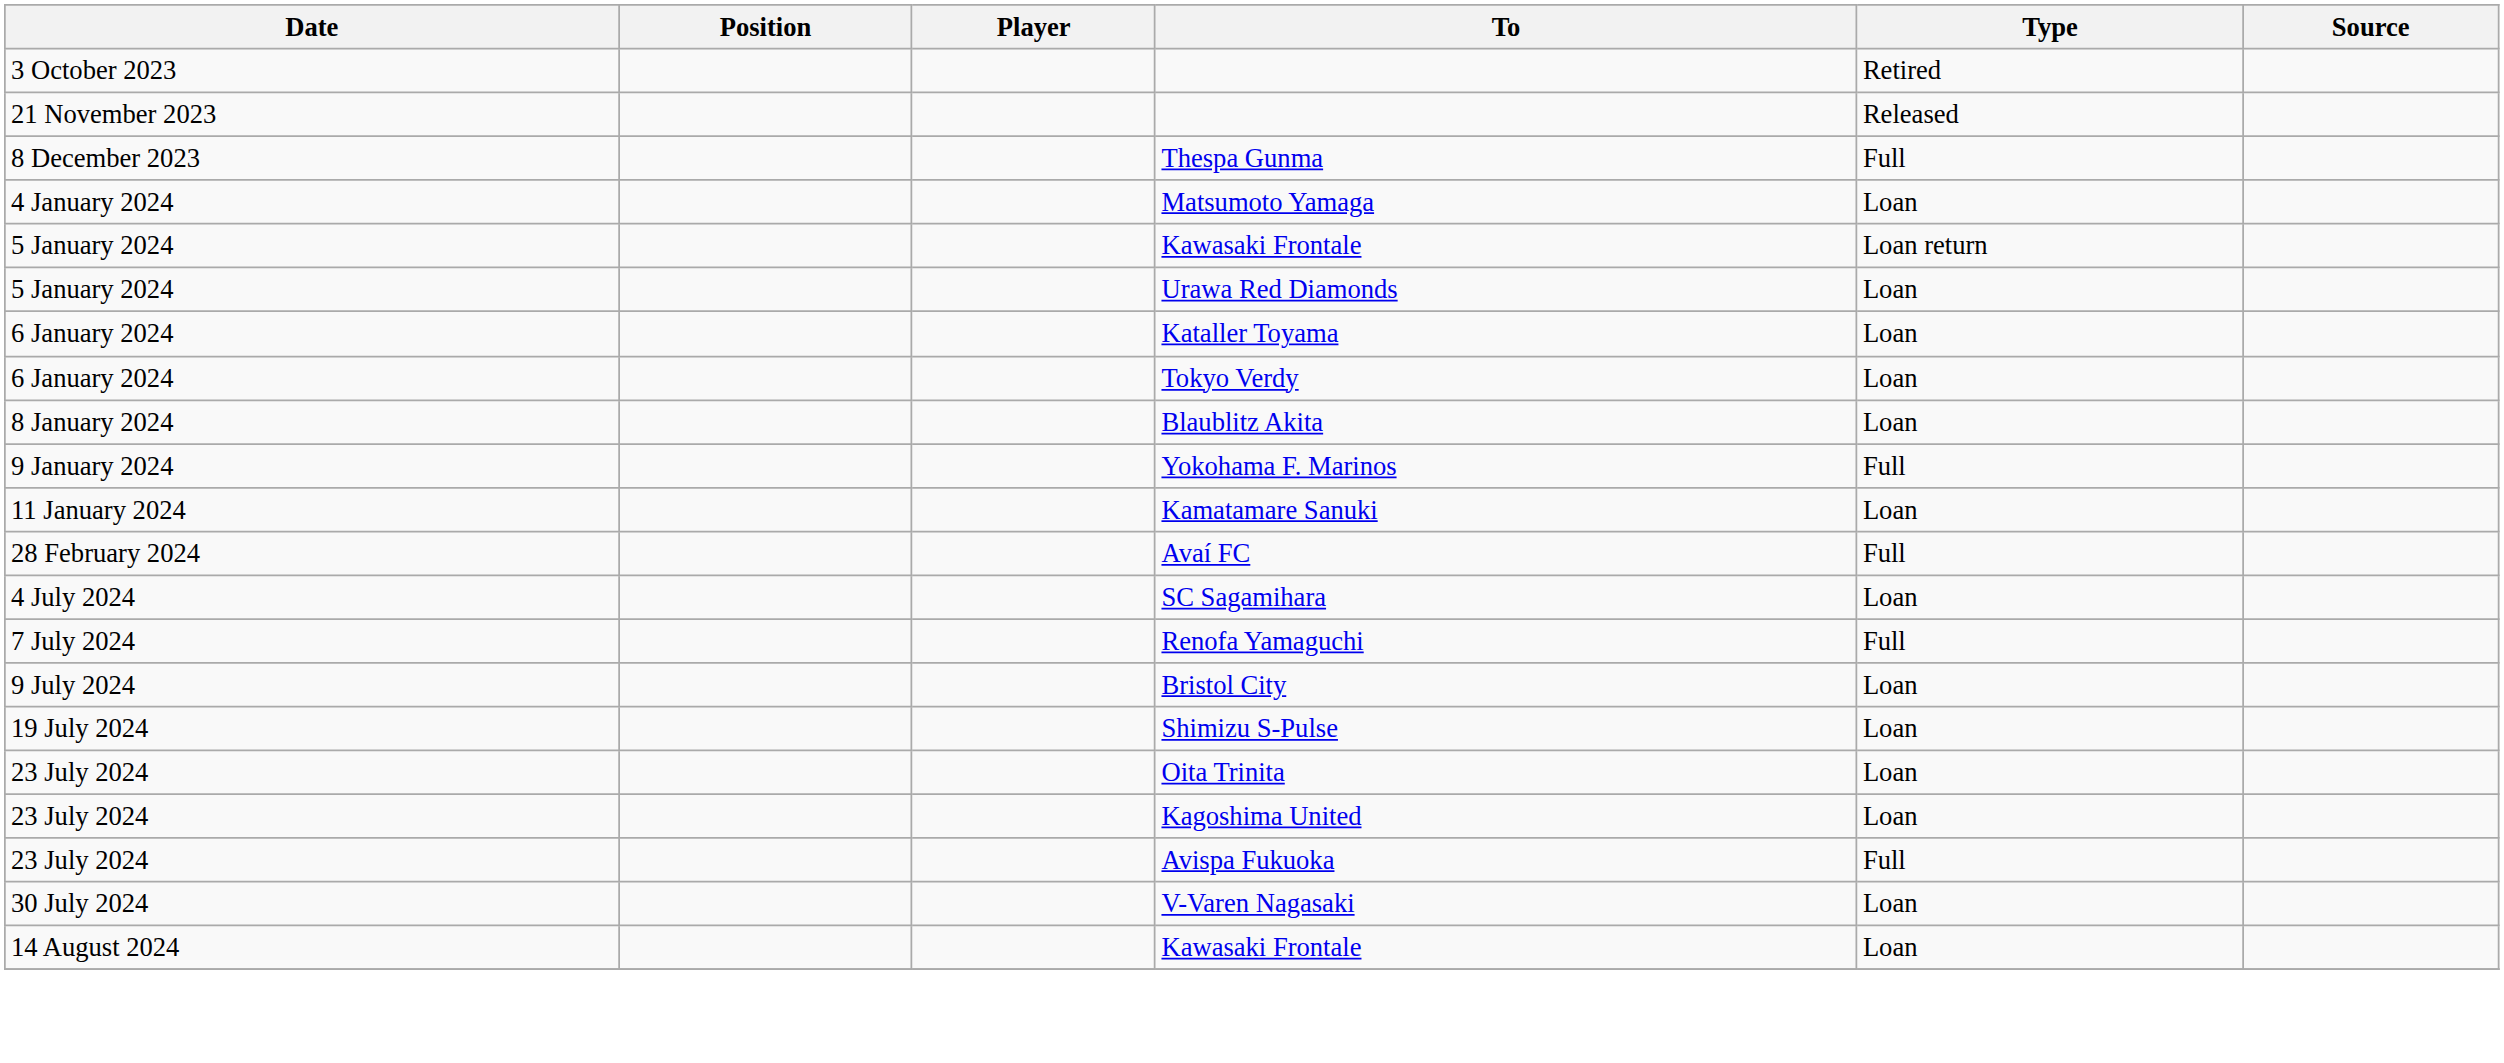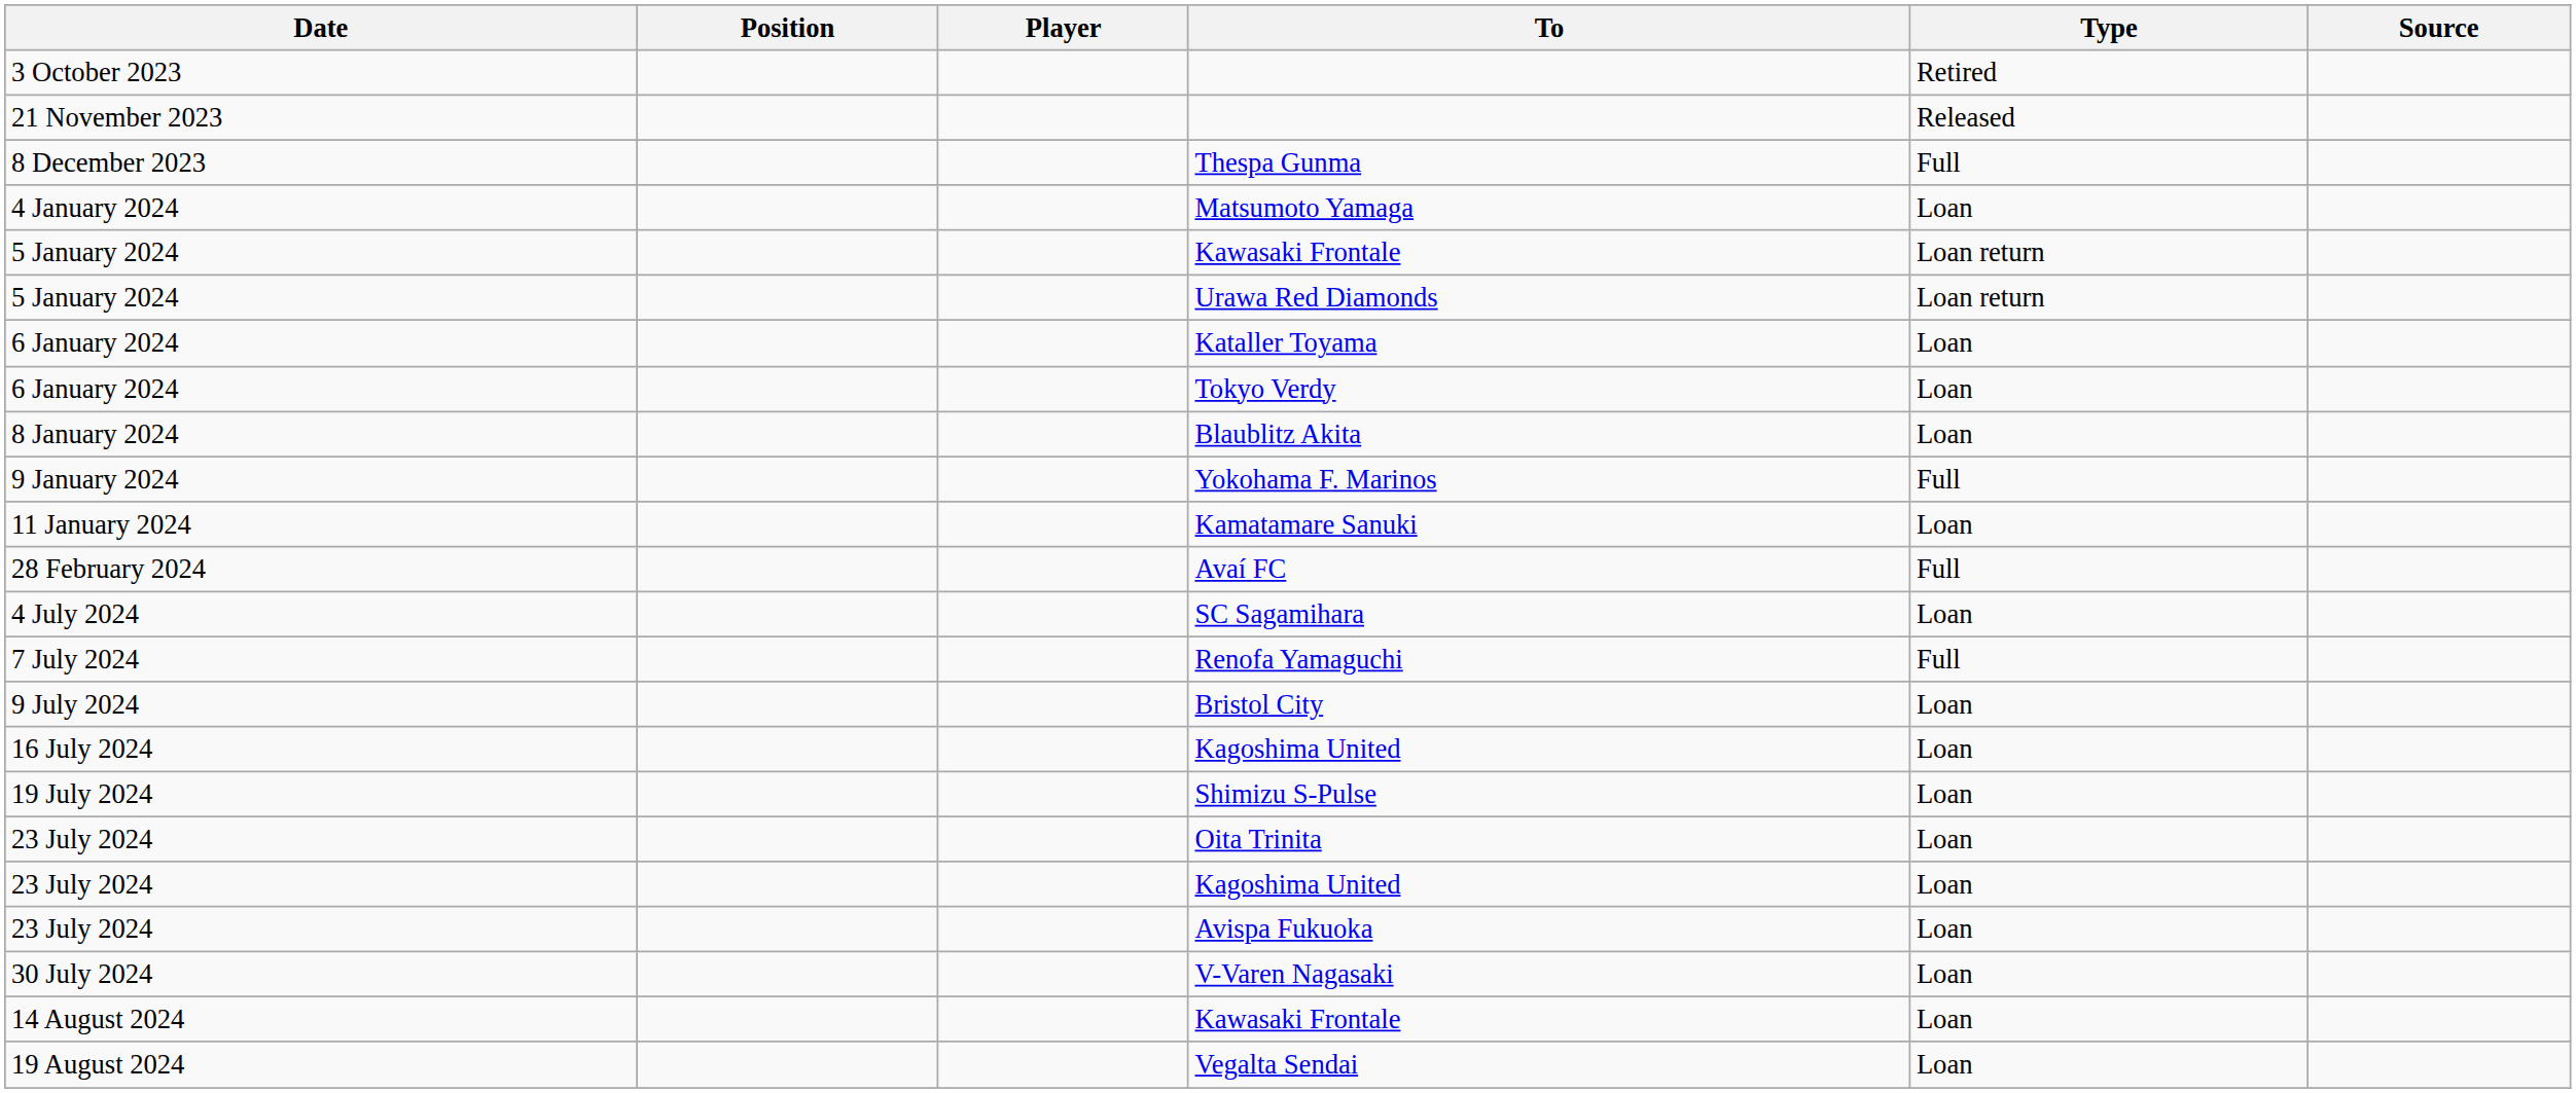Urawa Red Diamonds | Type: Loan -> Loan return
+ row: 16 July 2024 | Kagoshima United | Loan
Avispa Fukuoka | Type: Full -> Loan
+ row: 19 August 2024 | Vegalta Sendai | Loan
